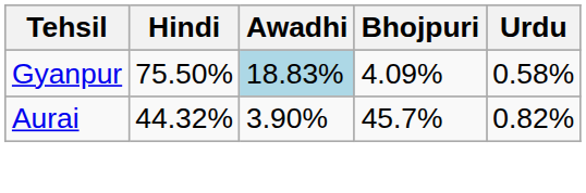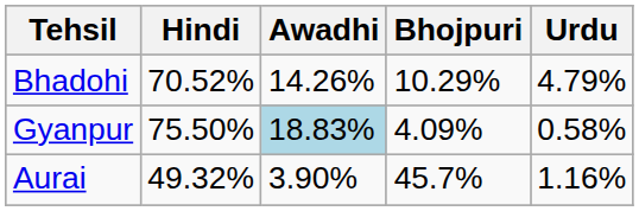+ row: Bhadohi | 70.52% | 14.26% | 10.29% | 4.79%
Aurai | Hindi: 44.32% -> 49.32%
Aurai | Urdu: 0.82% -> 1.16%
